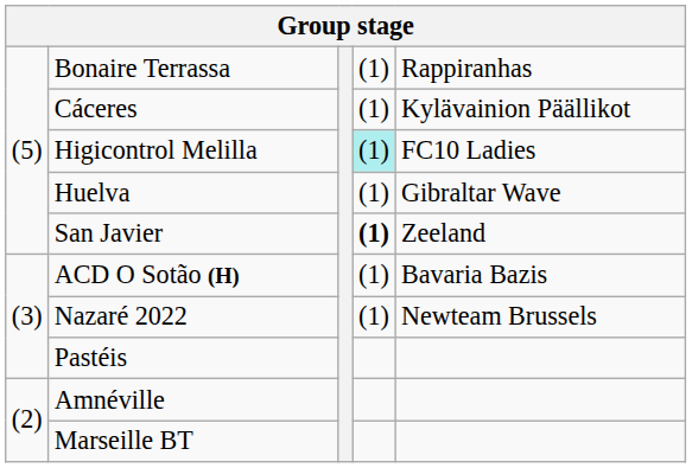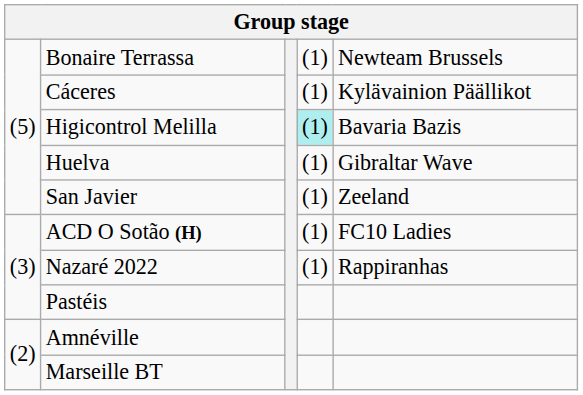Bonaire Terrassa | column 5: Rappiranhas -> Newteam Brussels
Higicontrol Melilla | column 5: FC10 Ladies -> Bavaria Bazis
San Javier | column 4: bold -> normal
ACD O Sotão (H) | column 5: Bavaria Bazis -> FC10 Ladies
Nazaré 2022 | column 5: Newteam Brussels -> Rappiranhas
